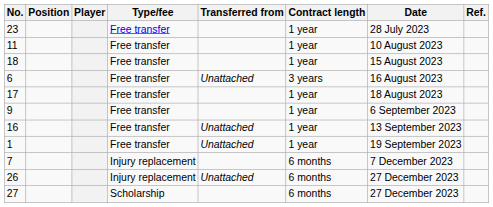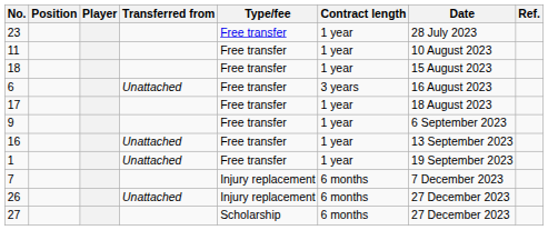columns swapped: Transferred from <-> Type/fee
